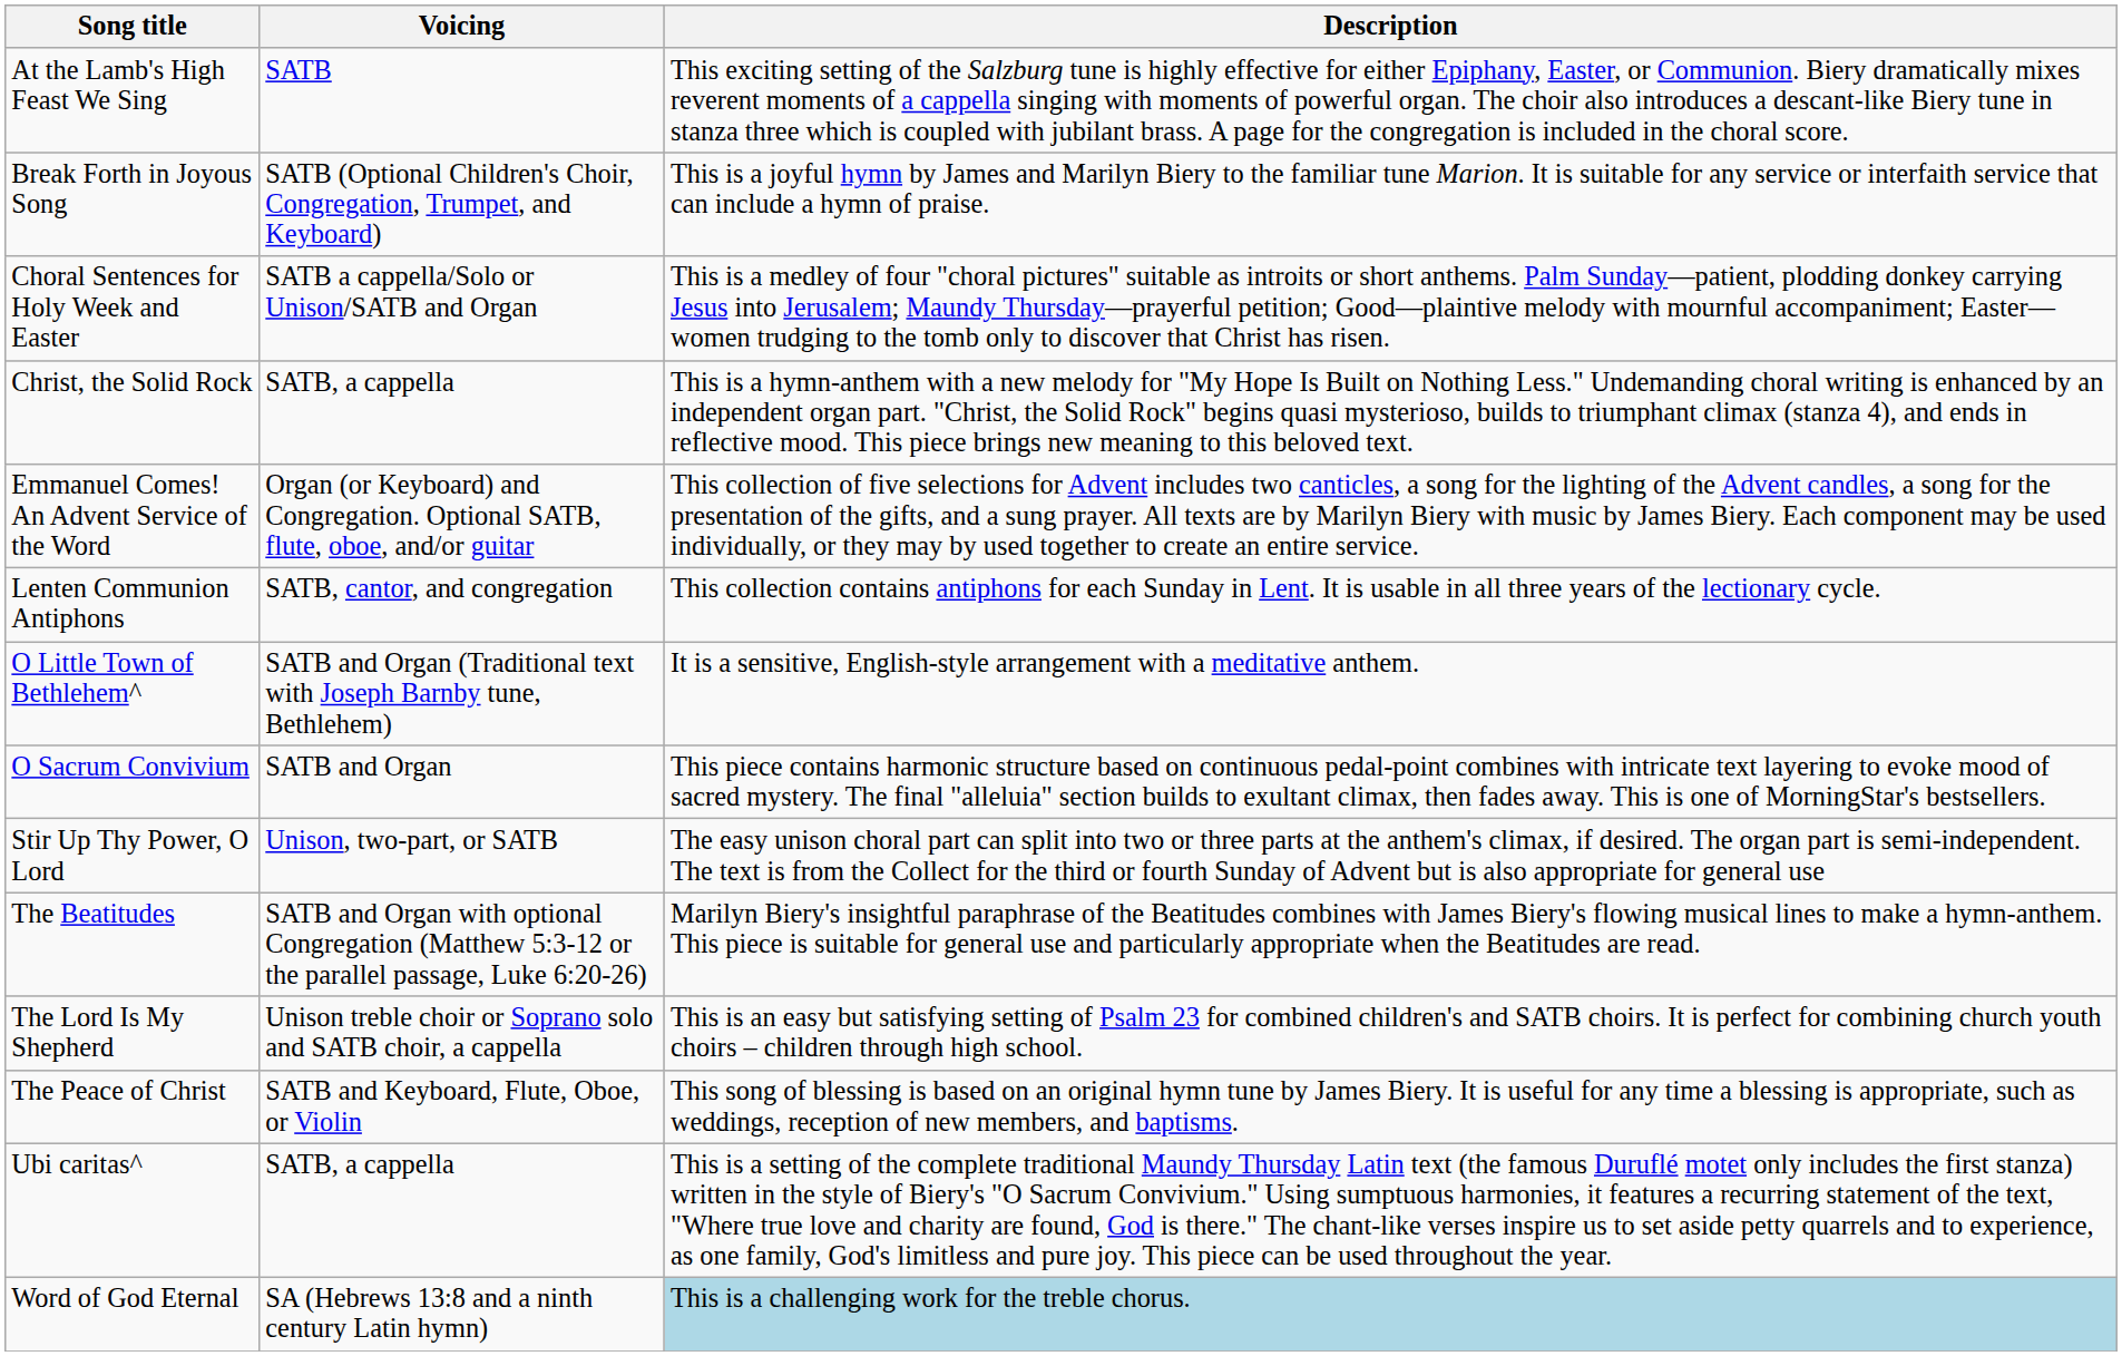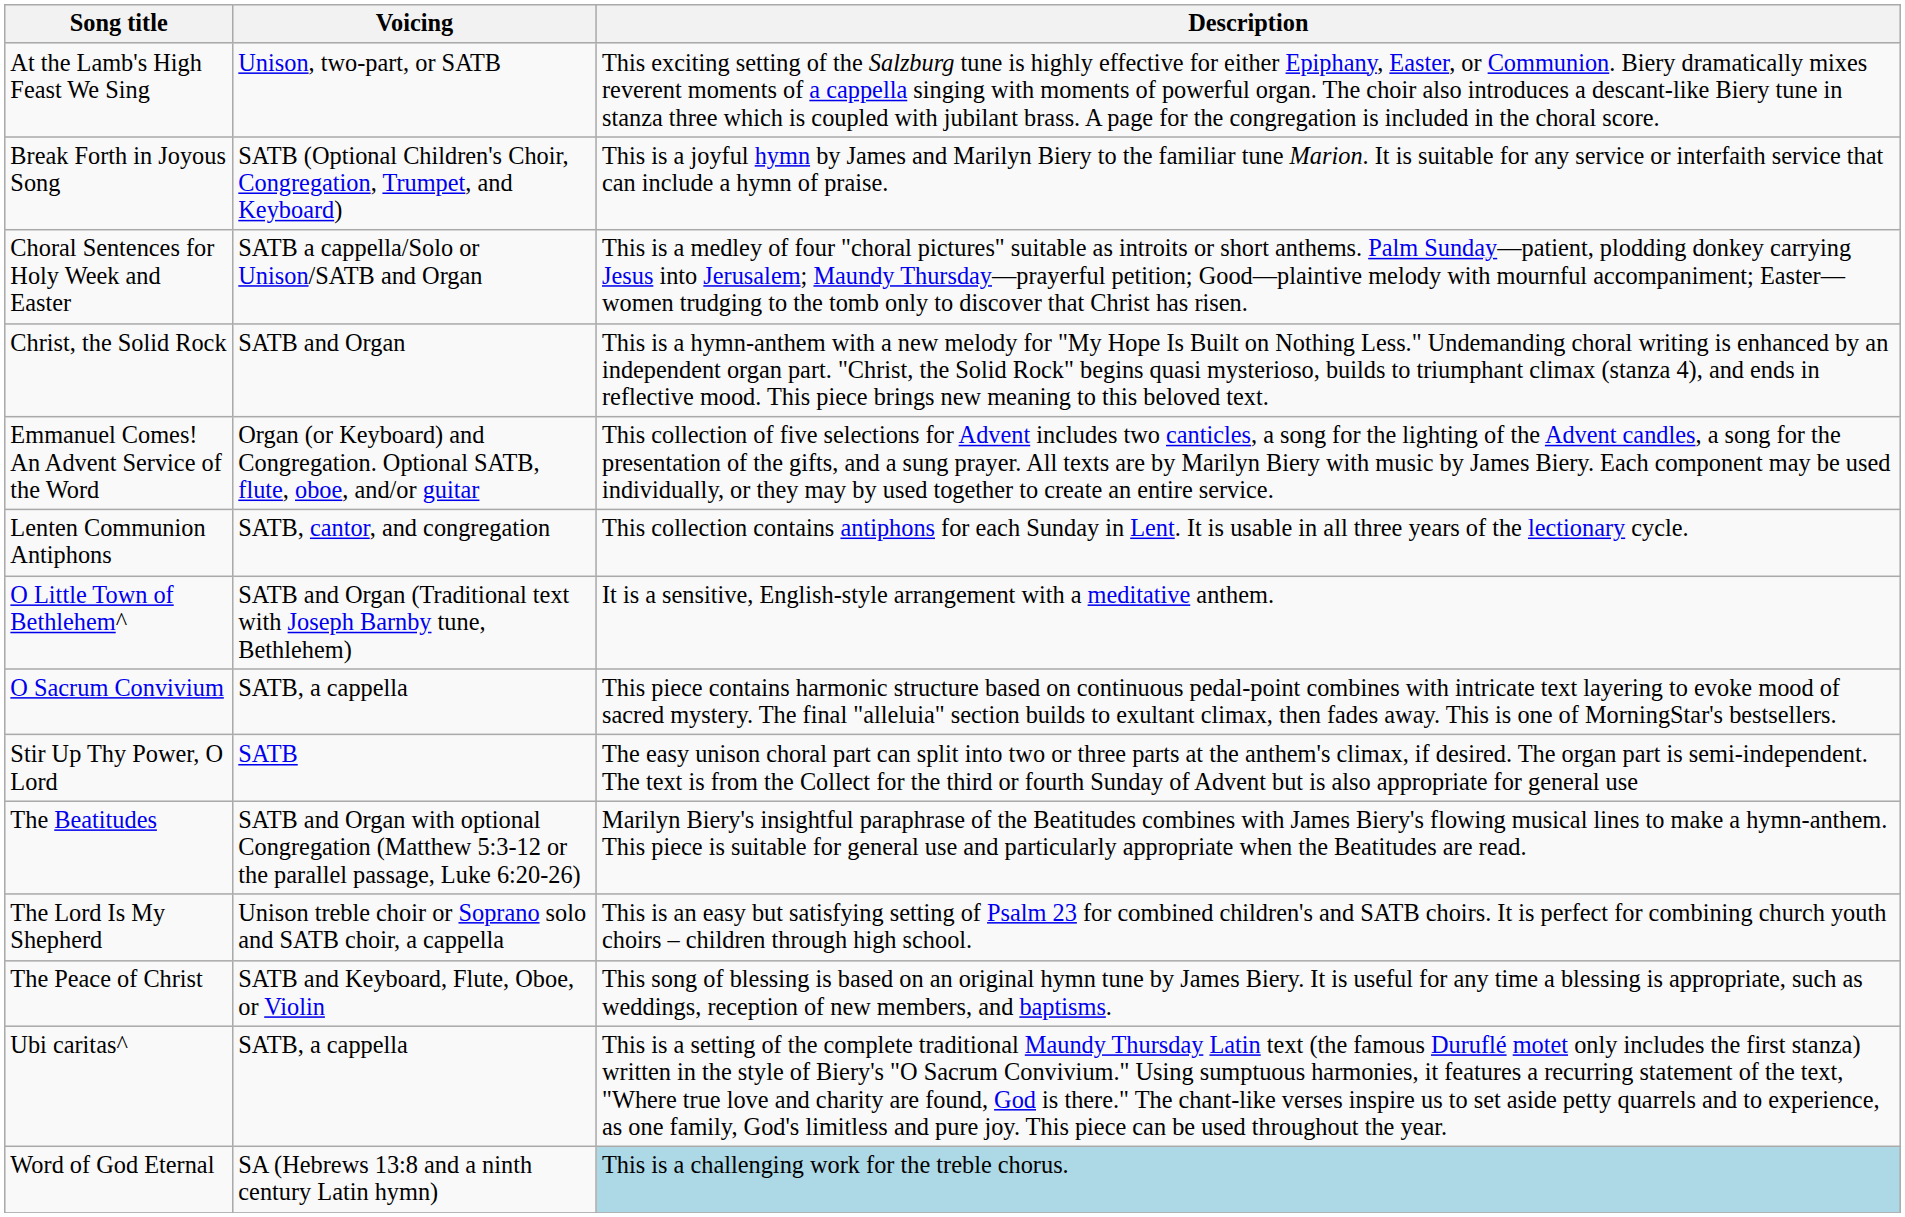At the Lamb's High Feast We Sing | Voicing: SATB -> Unison, two-part, or SATB
Christ, the Solid Rock | Voicing: SATB, a cappella -> SATB and Organ
O Sacrum Convivium | Voicing: SATB and Organ -> SATB, a cappella
Stir Up Thy Power, O Lord | Voicing: Unison, two-part, or SATB -> SATB
